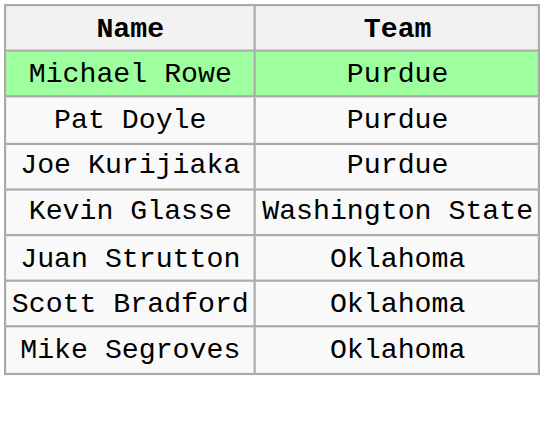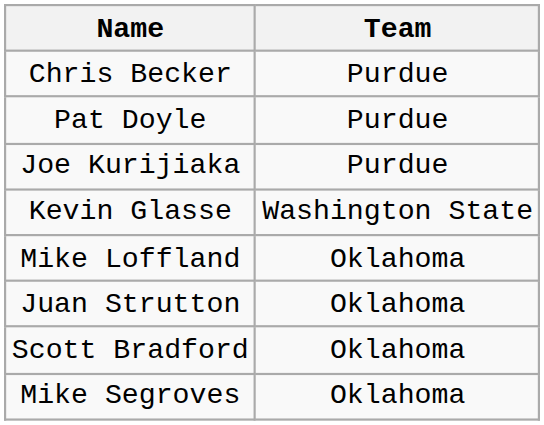- row: Michael Rowe | Purdue
+ row: Chris Becker | Purdue
+ row: Mike Loffland | Oklahoma
